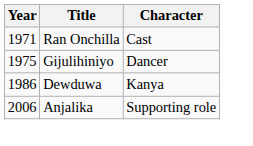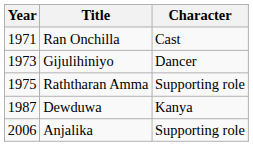Gijulihiniyo | Year: 1975 -> 1973
+ row: 1975 | Raththaran Amma | Supporting role
Dewduwa | Year: 1986 -> 1987
